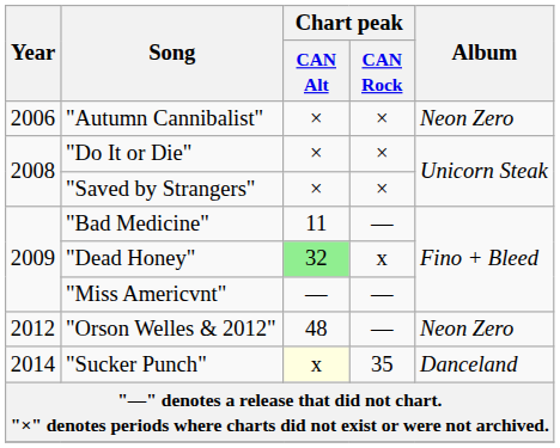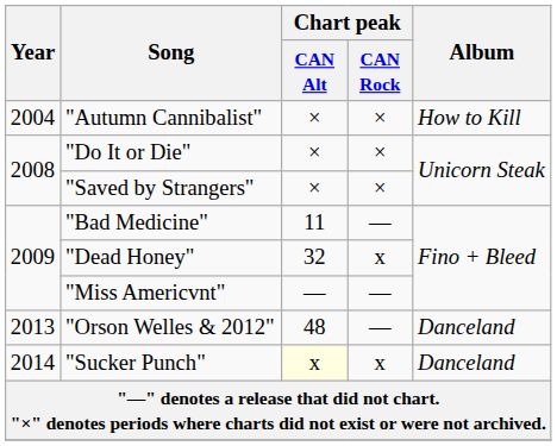"Autumn Cannibalist" | Year: 2006 -> 2004
"Autumn Cannibalist" | Album: Neon Zero -> How to Kill
"Dead Honey" | Chart peak / CAN Alt: lightgreen background -> no background
"Orson Welles & 2012" | Year: 2012 -> 2013
"Orson Welles & 2012" | Album: Neon Zero -> Danceland
"Sucker Punch" | Chart peak / CAN Rock: 35 -> x
